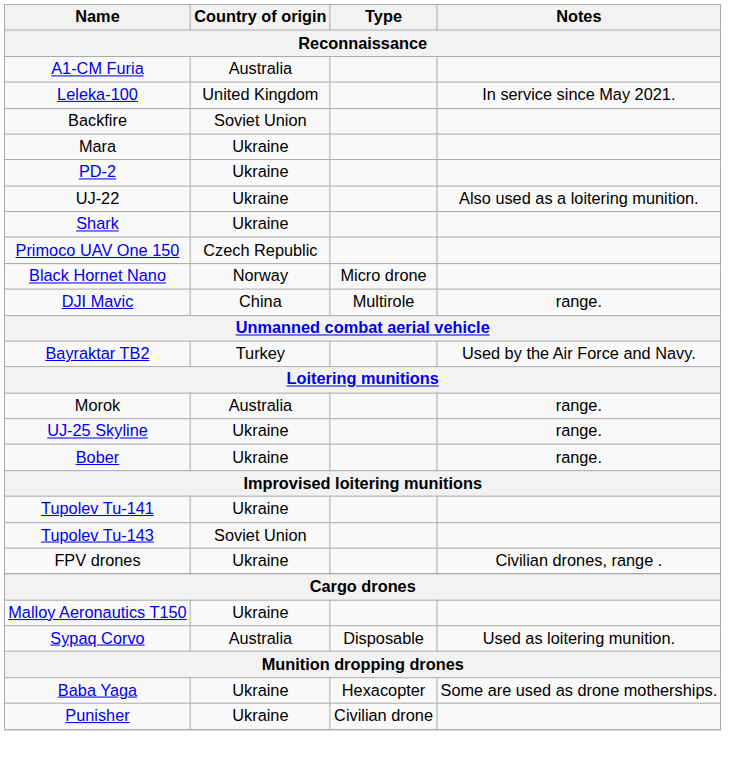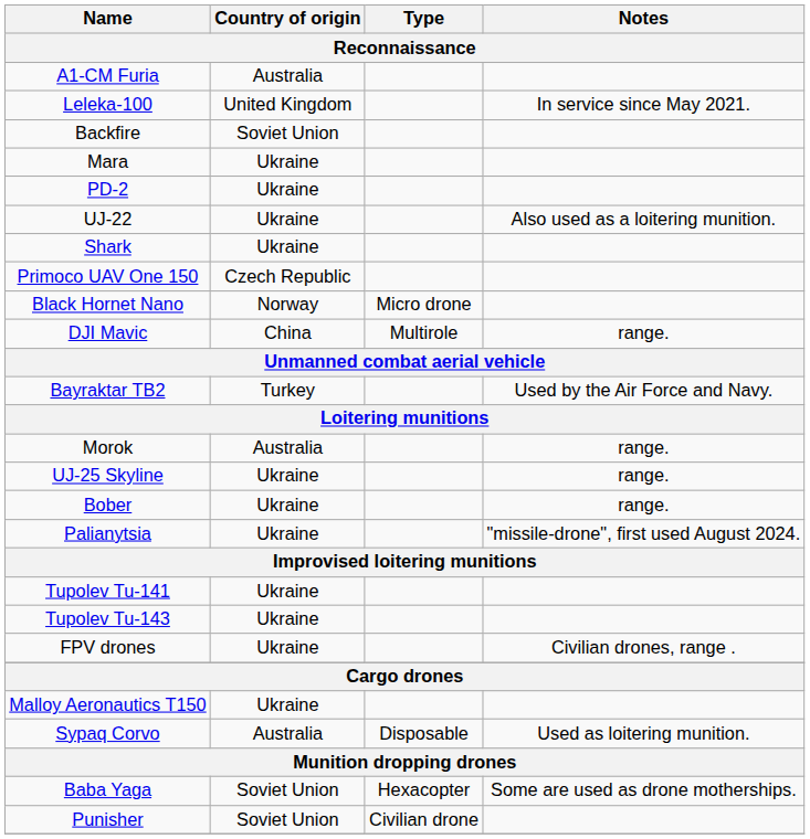+ row: Palianytsia | Ukraine | "missile-drone", first used August 2024.
Tupolev Tu-143 | Country of origin: Soviet Union -> Ukraine
Baba Yaga | Country of origin: Ukraine -> Soviet Union
Punisher | Country of origin: Ukraine -> Soviet Union
